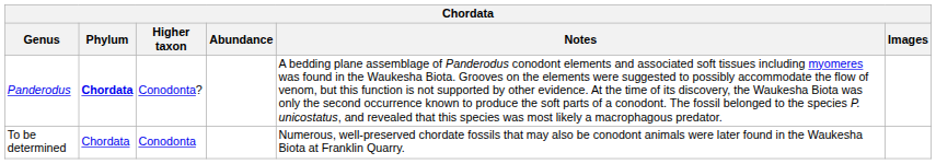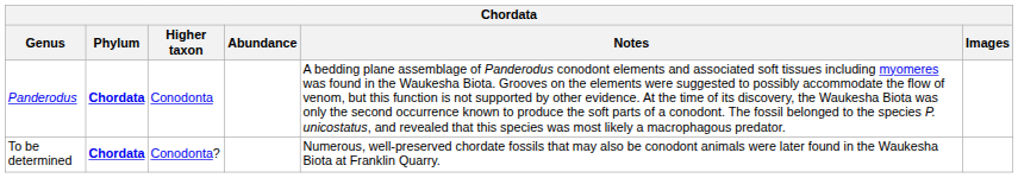Panderodus | Higher taxon: Conodonta? -> Conodonta
To be determined | Phylum: normal -> bold
To be determined | Higher taxon: Conodonta -> Conodonta?
